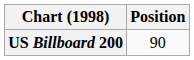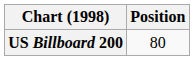US Billboard 200 | Position: 90 -> 80
